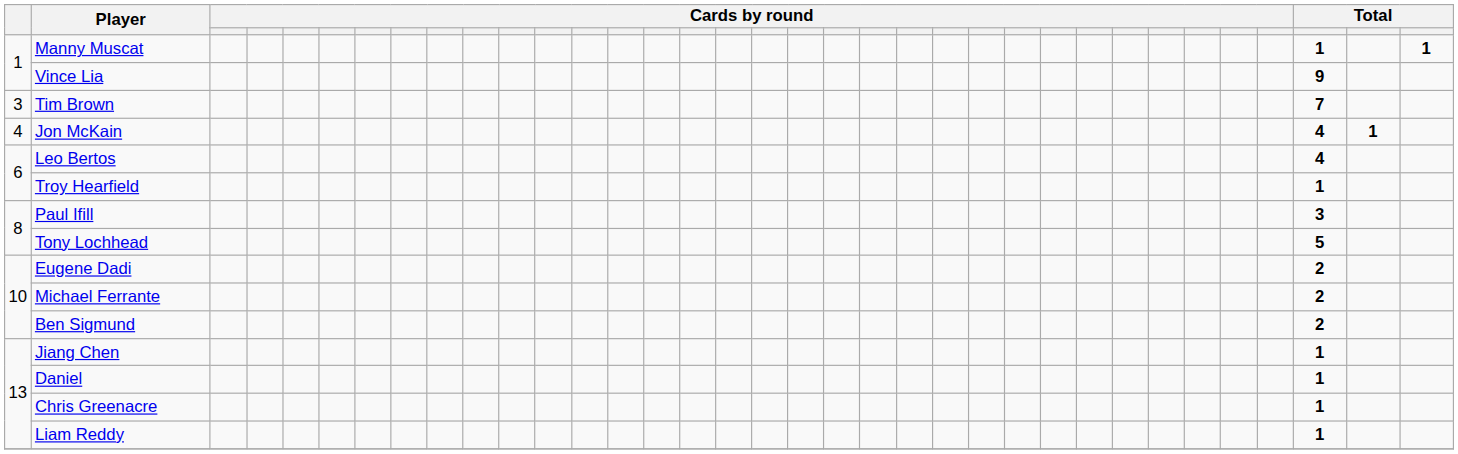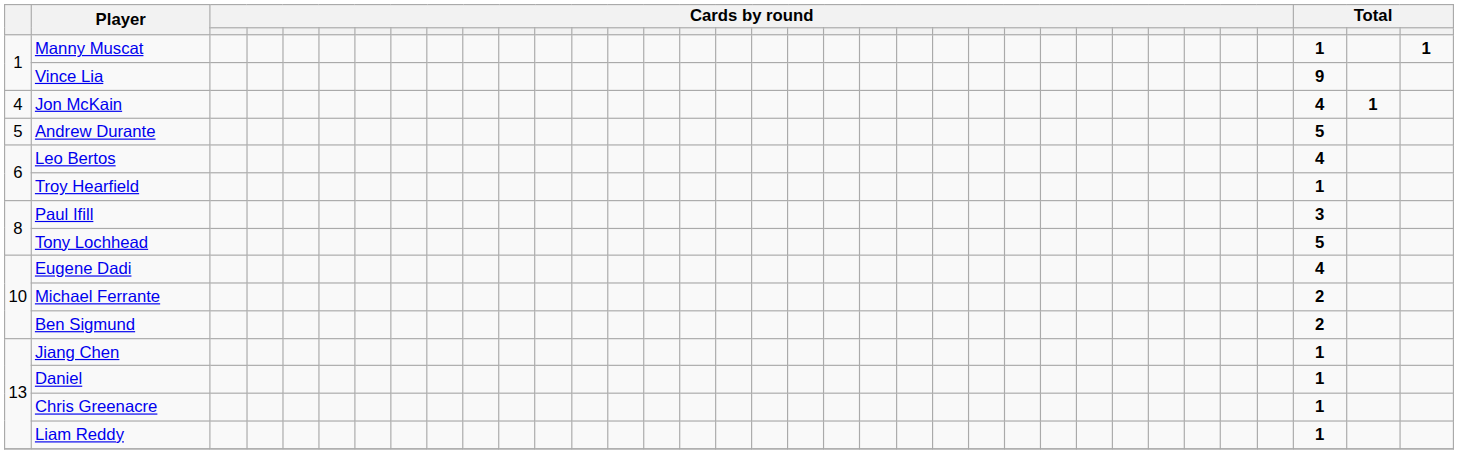- row: 3 | Tim Brown | 7
+ row: 5 | Andrew Durante | 5
Eugene Dadi | column 33: 2 -> 4
